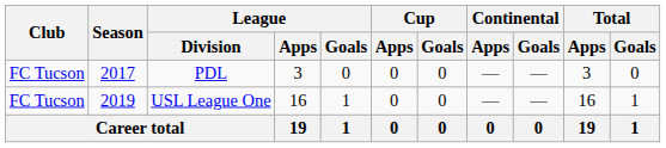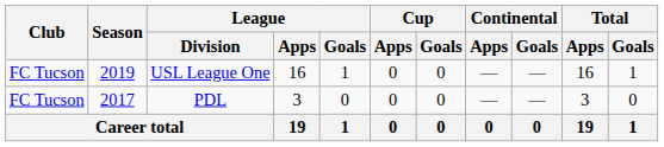rows swapped: PDL <-> USL League One
